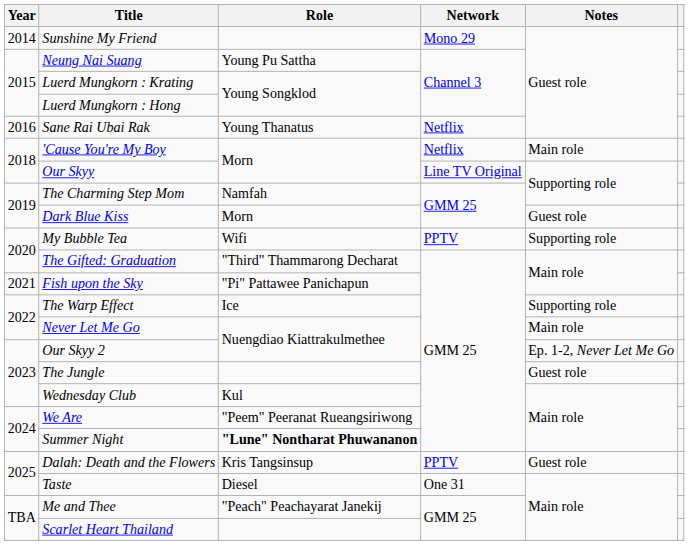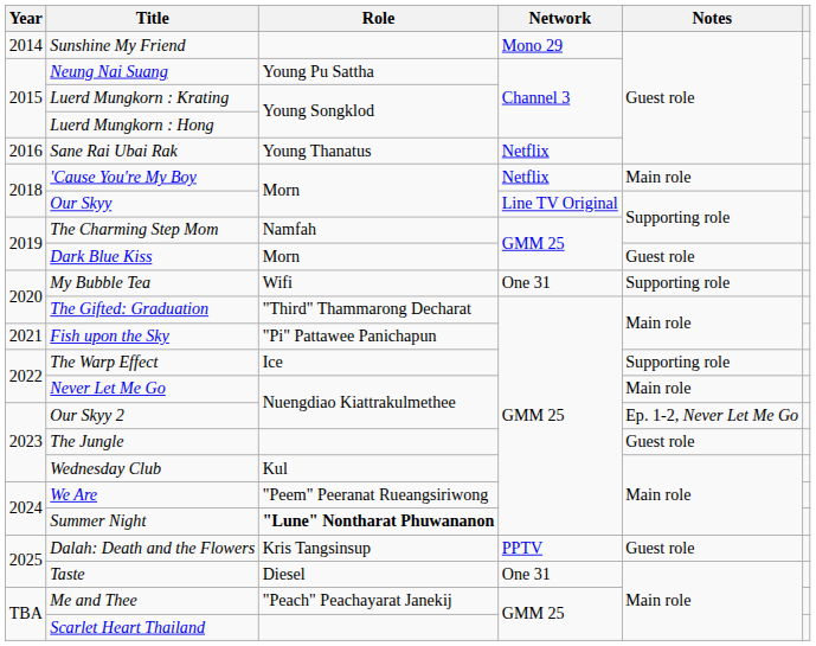My Bubble Tea | Network: PPTV -> One 31
